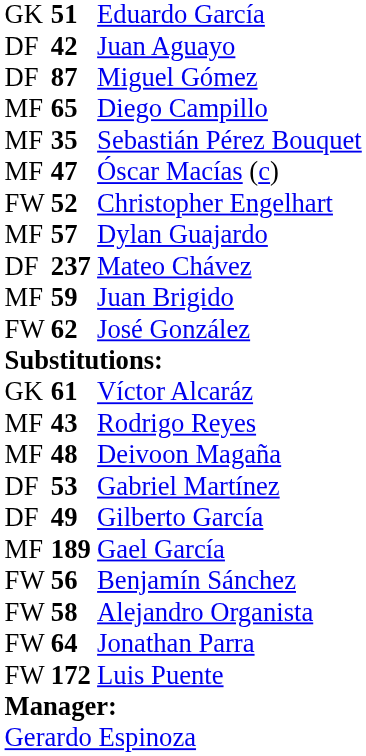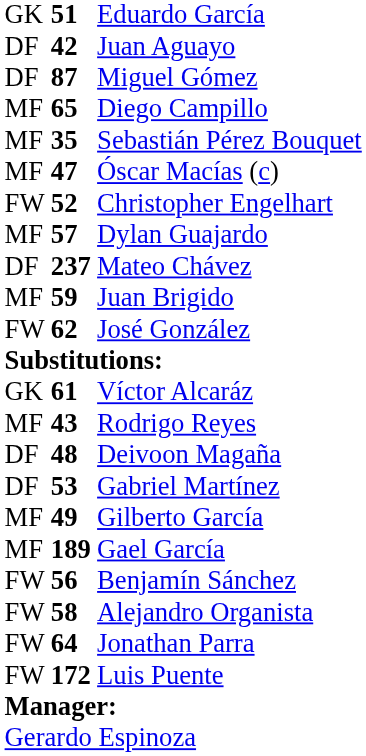Deivoon Magaña | column 1: MF -> DF
Gilberto García | column 1: DF -> MF
